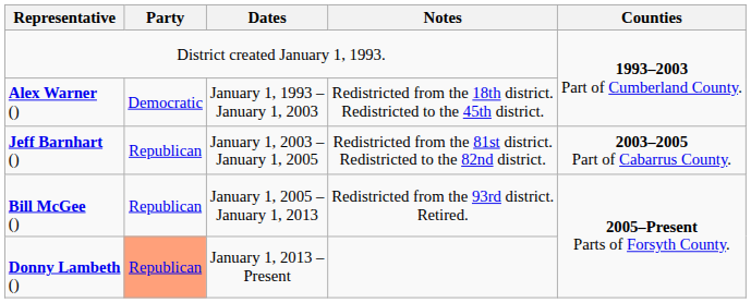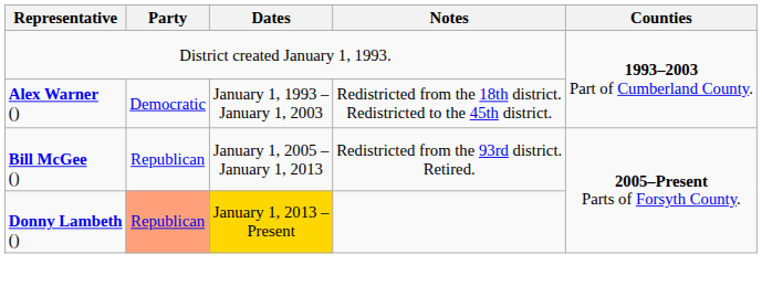- row: Jeff Barnhart () | Republican | January 1, 2003 – January 1, 2005 | Redistricted from the 81st district. Redistricted to the 82nd district. | 2003–2005 Part of Cabarrus County.
Donny Lambeth () | Dates: no background -> gold background
